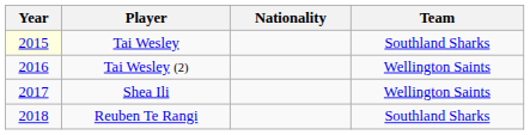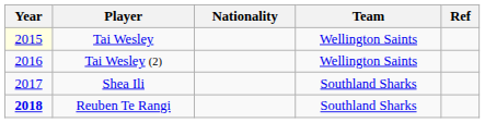+ column: Ref
Tai Wesley | Team: Southland Sharks -> Wellington Saints
Shea Ili | Team: Wellington Saints -> Southland Sharks
Reuben Te Rangi | Year: normal -> bold
